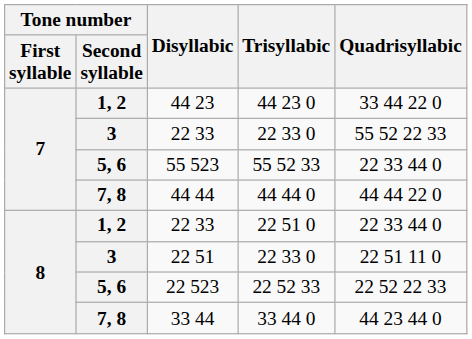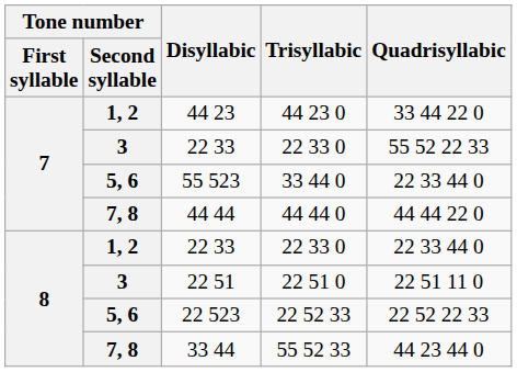55 523 | Trisyllabic: 55 52 33 -> 33 44 0
1, 2 / 22 33 | Trisyllabic: 22 51 0 -> 22 33 0
22 51 | Trisyllabic: 22 33 0 -> 22 51 0
33 44 | Trisyllabic: 33 44 0 -> 55 52 33
